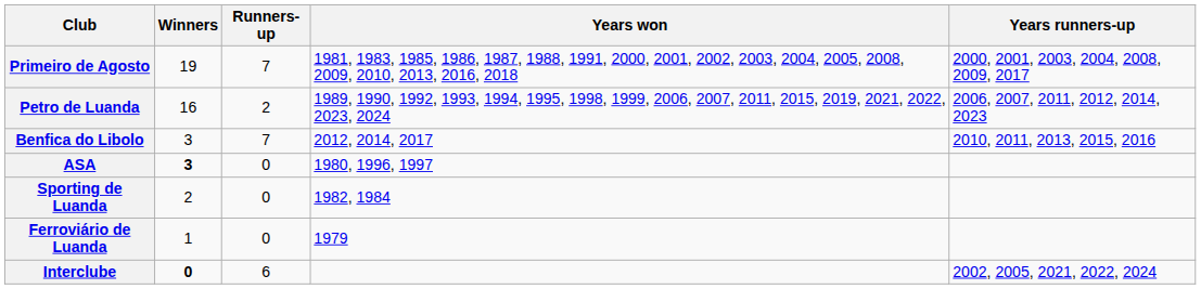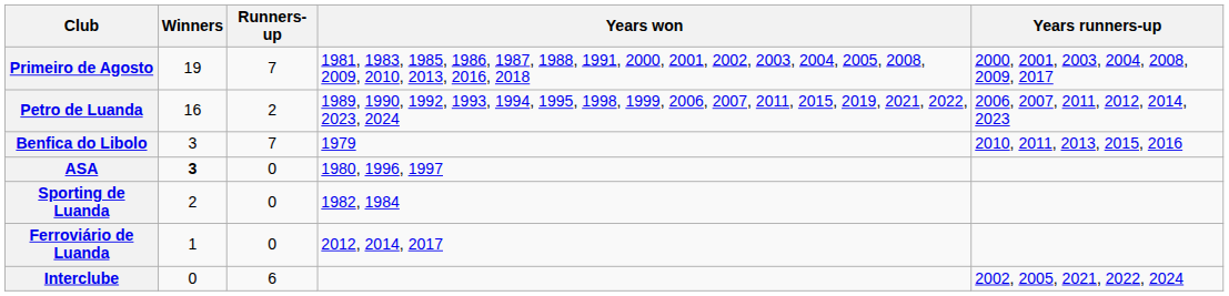Benfica do Libolo | Years won: 2012, 2014, 2017 -> 1979
Ferroviário de Luanda | Years won: 1979 -> 2012, 2014, 2017
Interclube | Winners: bold -> normal
